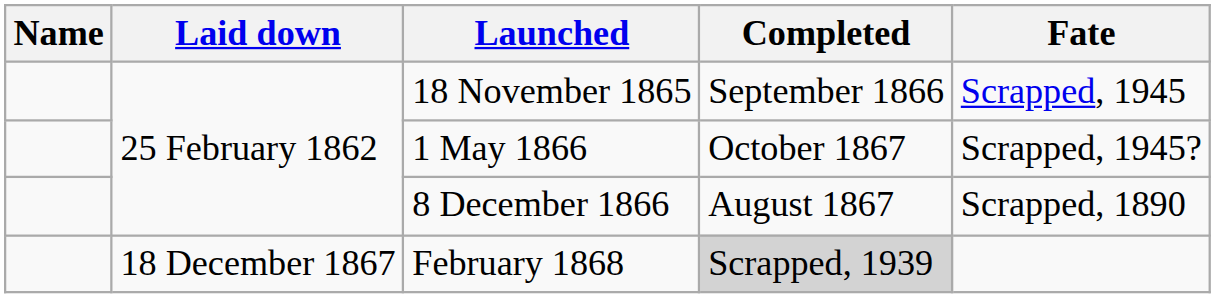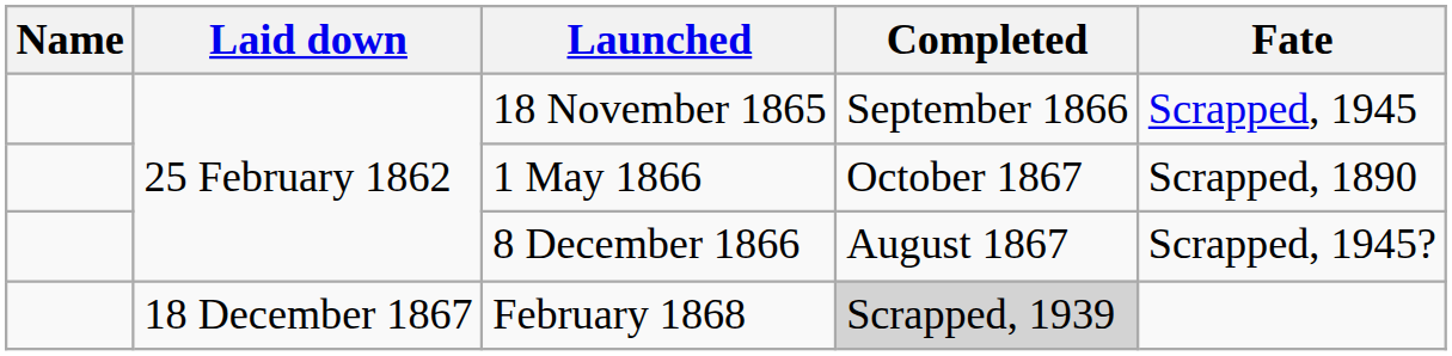1 May 1866 | Fate: Scrapped, 1945? -> Scrapped, 1890
8 December 1866 | Fate: Scrapped, 1890 -> Scrapped, 1945?
